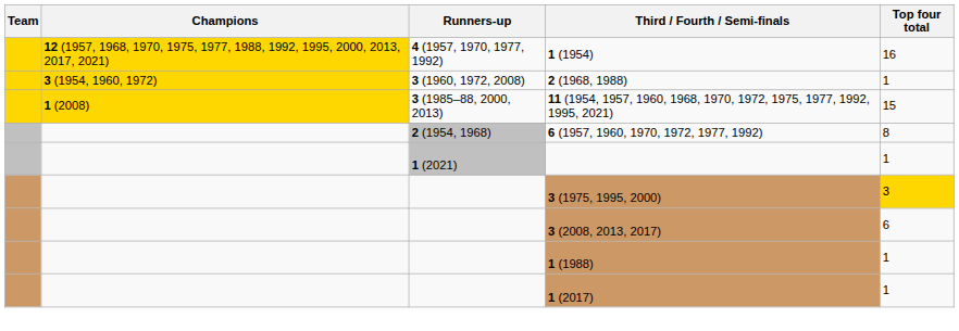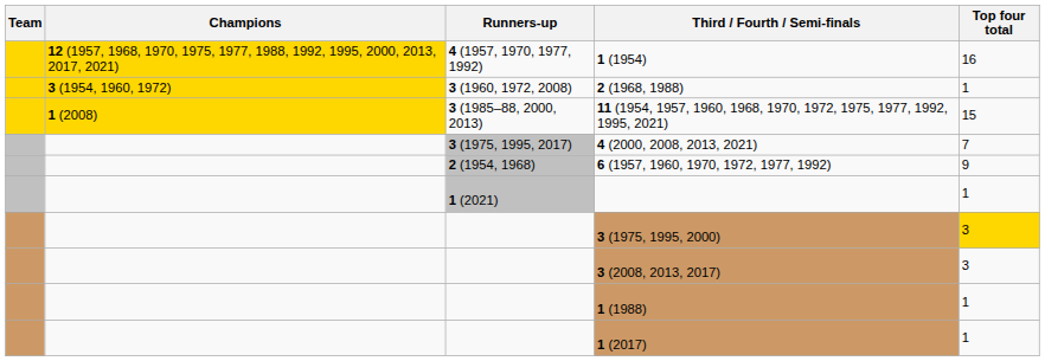+ row: 3 (1975, 1995, 2017) | 4 (2000, 2008, 2013, 2021) | 7
6 (1957, 1960, 1970, 1972, 1977, 1992) | Top four total: 8 -> 9
3 (2008, 2013, 2017) | Top four total: 6 -> 3
